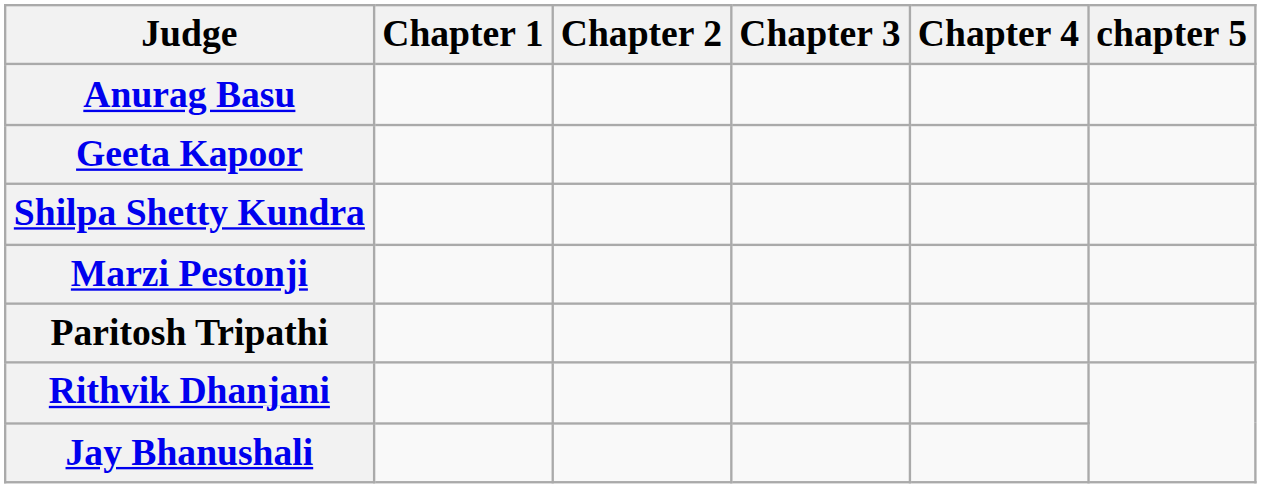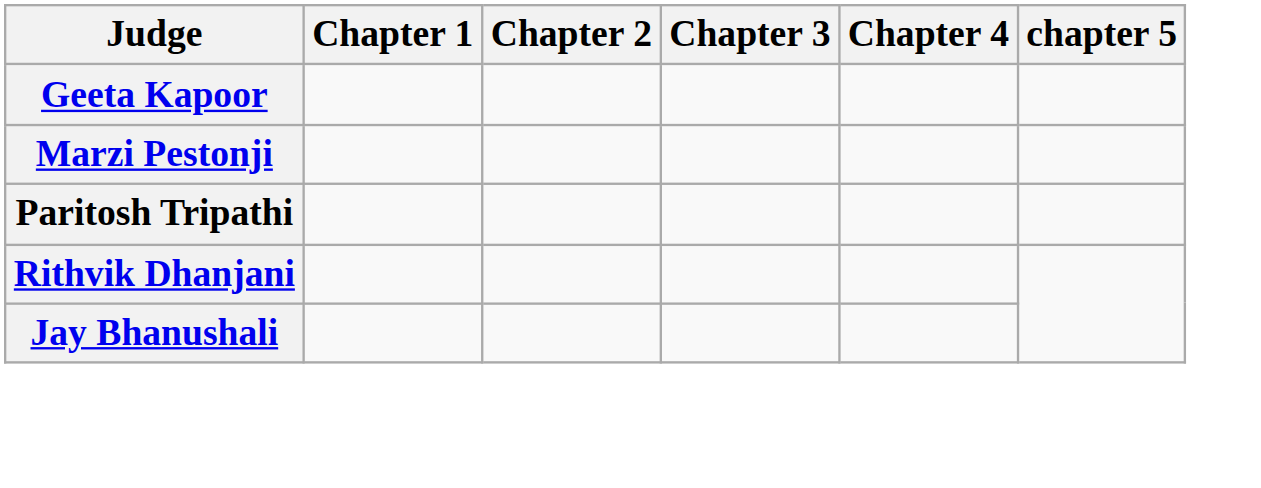- row: Anurag Basu
- row: Shilpa Shetty Kundra
